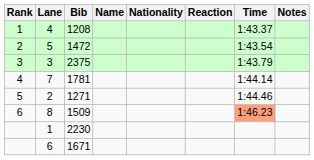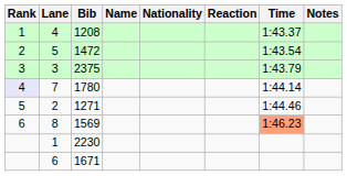7 | Rank: no background -> lavender background
7 | Bib: 1781 -> 1780
8 | Bib: 1509 -> 1569
